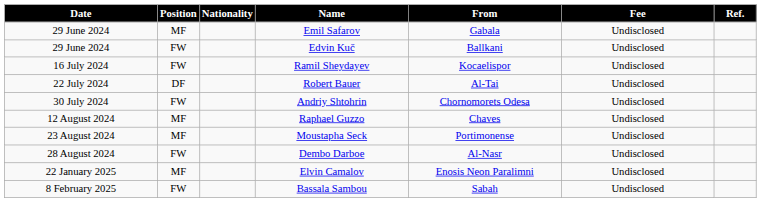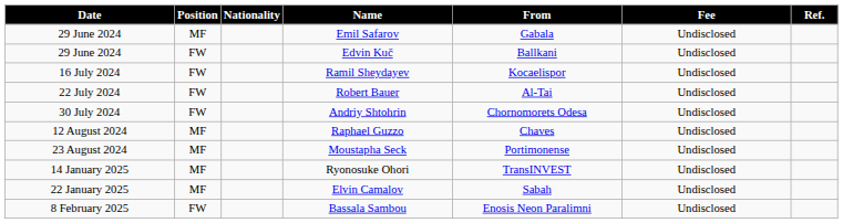Robert Bauer | Position: DF -> FW
- row: 28 August 2024 | FW | Dembo Darboe | Al-Nasr | Undisclosed
+ row: 14 January 2025 | MF | Ryonosuke Ohori | TransINVEST | Undisclosed
Elvin Camalov | From: Enosis Neon Paralimni -> Sabah
Bassala Sambou | From: Sabah -> Enosis Neon Paralimni
